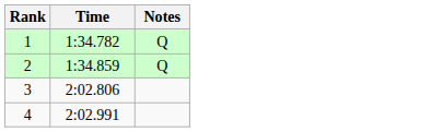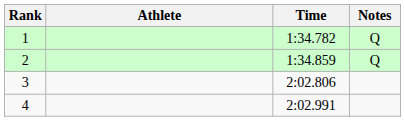+ column: Athlete
